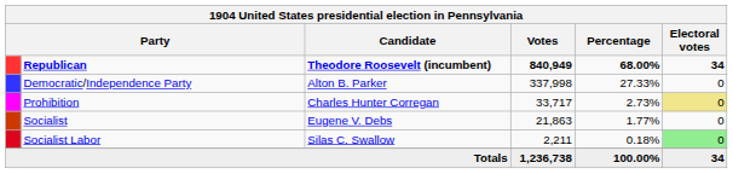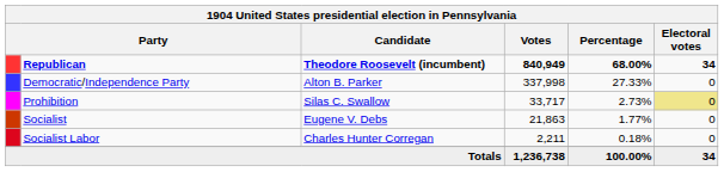Prohibition | Candidate: Charles Hunter Corregan -> Silas C. Swallow
Socialist Labor | Candidate: Silas C. Swallow -> Charles Hunter Corregan
Socialist Labor | Electoral votes: lightgreen background -> no background
